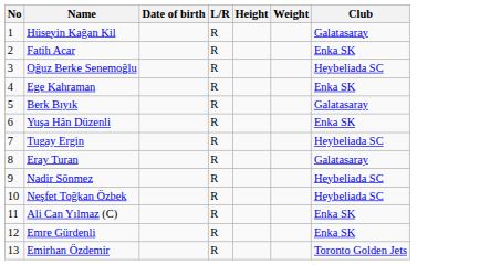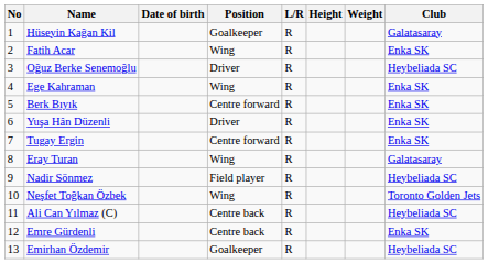+ column: Position | Goalkeeper | Wing | Driver | Wing | Centre forward | Driver | Centre forward | Wing | Field player | Wing | Centre back | Centre back | Goalkeeper
Berk Bıyık | Club: Galatasaray -> Enka SK
Tugay Ergin | Club: Heybeliada SC -> Enka SK
Neşfet Toğkan Özbek | Club: Heybeliada SC -> Toronto Golden Jets
Ali Can Yılmaz (C) | Club: Enka SK -> Heybeliada SC
Emirhan Özdemir | Club: Toronto Golden Jets -> Heybeliada SC
